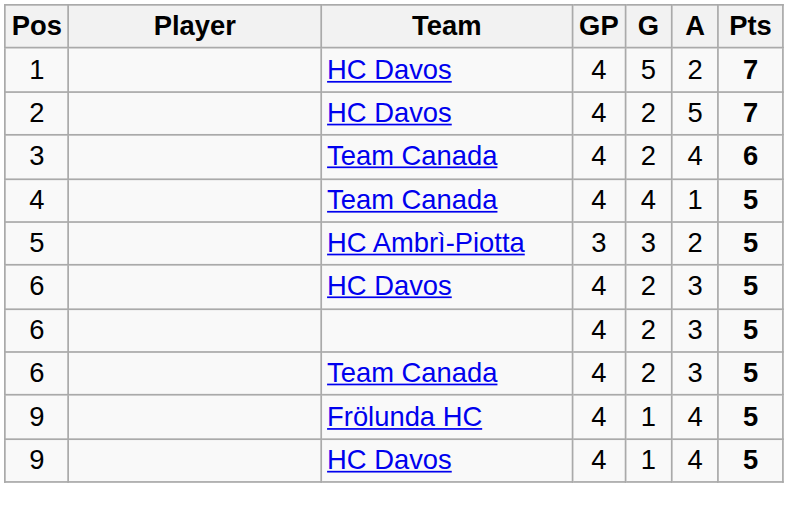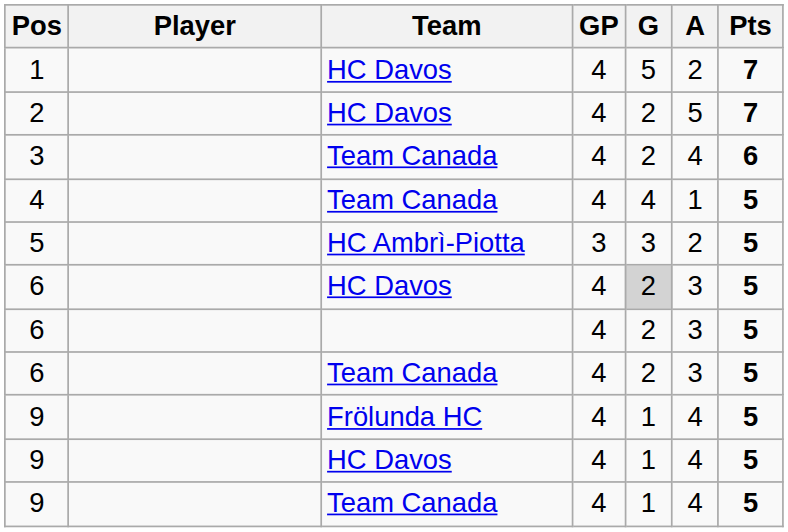6 / HC Davos | G: no background -> lightgrey background
+ row: 9 | Team Canada | 4 | 1 | 4 | 5
